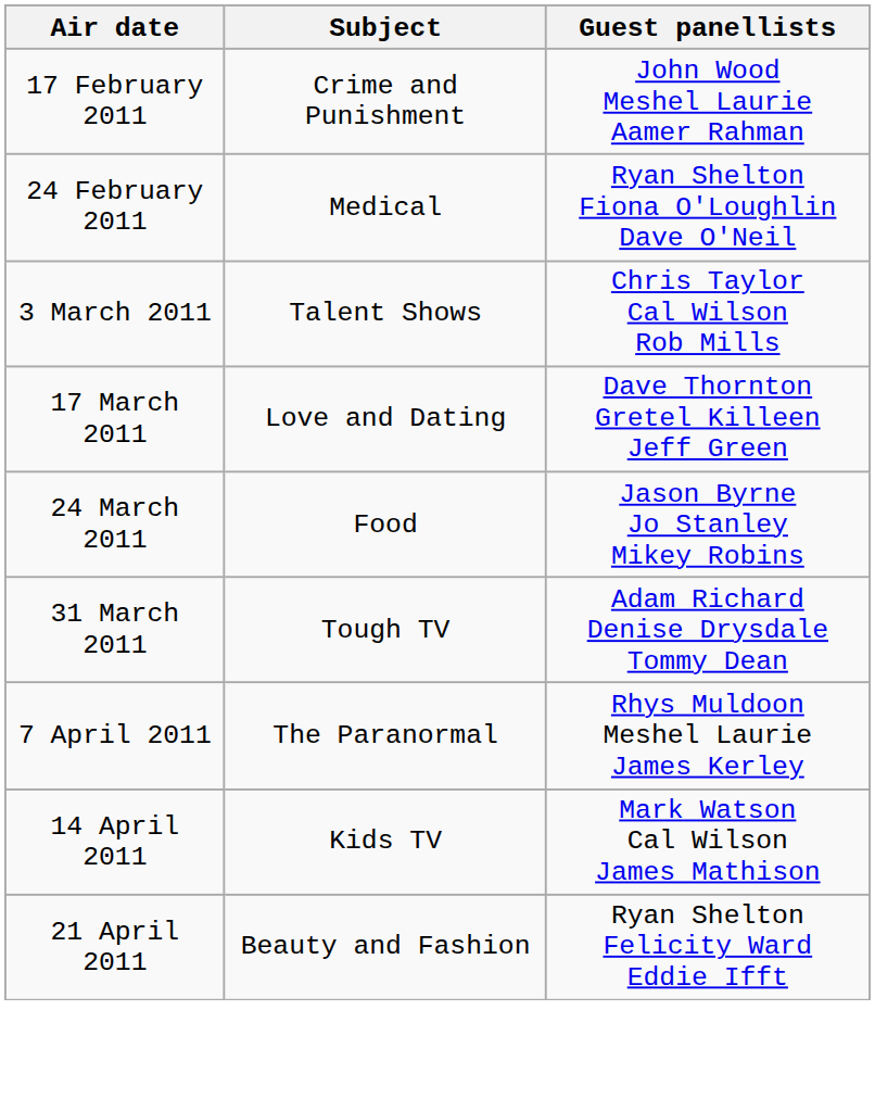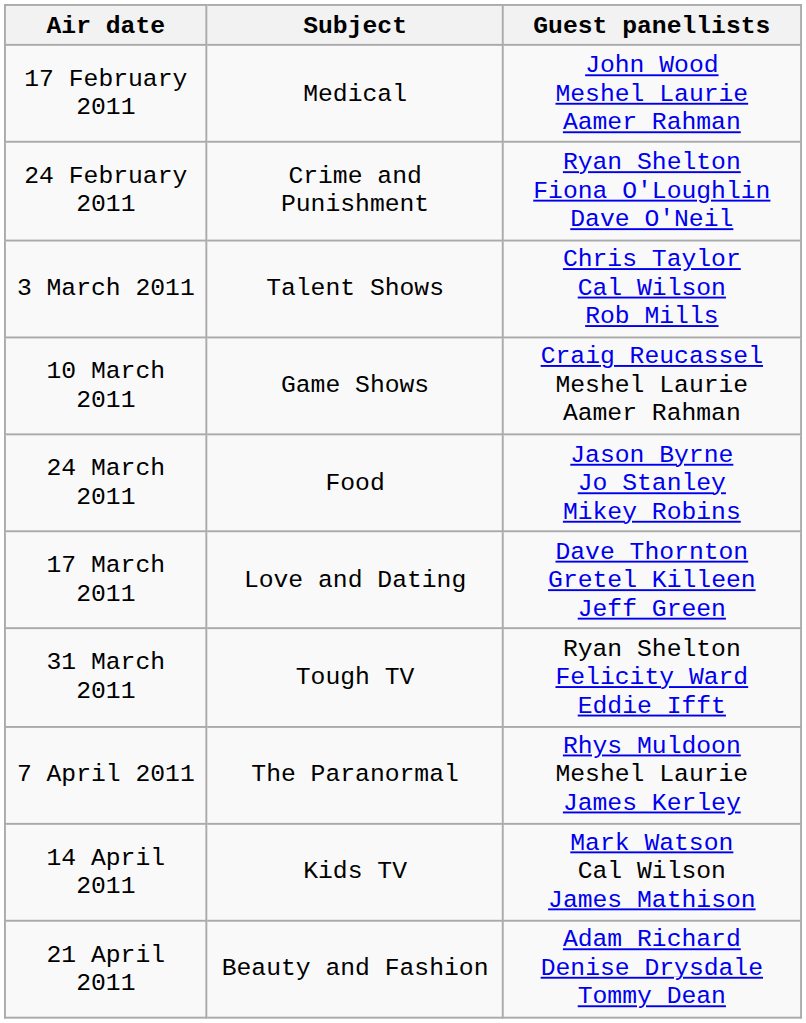17 February 2011 | Subject: Crime and Punishment -> Medical
24 February 2011 | Subject: Medical -> Crime and Punishment
+ row: 10 March 2011 | Game Shows | Craig Reucassel Meshel Laurie Aamer Rahman
rows swapped: 17 March 2011 <-> 24 March 2011
31 March 2011 | Guest panellists: Adam Richard Denise Drysdale Tommy Dean -> Ryan Shelton Felicity Ward Eddie Ifft
21 April 2011 | Guest panellists: Ryan Shelton Felicity Ward Eddie Ifft -> Adam Richard Denise Drysdale Tommy Dean
